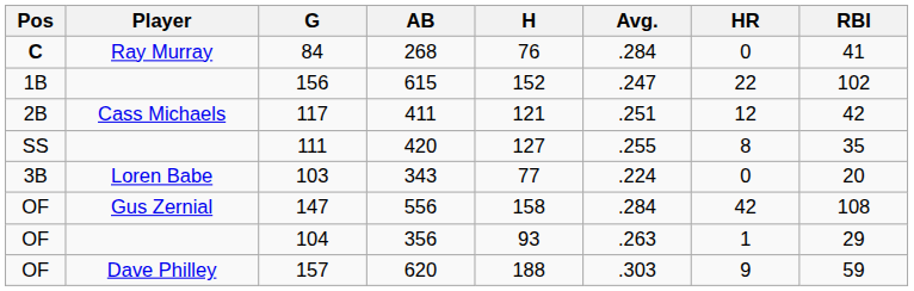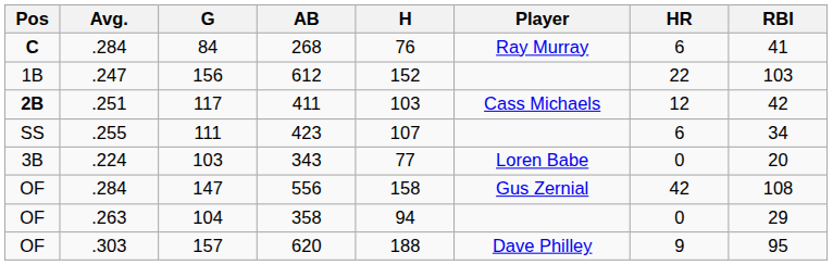columns swapped: Player <-> Avg.
84 | HR: 0 -> 6
156 | AB: 615 -> 612
156 | RBI: 102 -> 103
117 | Pos: normal -> bold
117 | H: 121 -> 103
111 | AB: 420 -> 423
111 | H: 127 -> 107
111 | HR: 8 -> 6
111 | RBI: 35 -> 34
104 | AB: 356 -> 358
104 | H: 93 -> 94
104 | HR: 1 -> 0
157 | RBI: 59 -> 95
